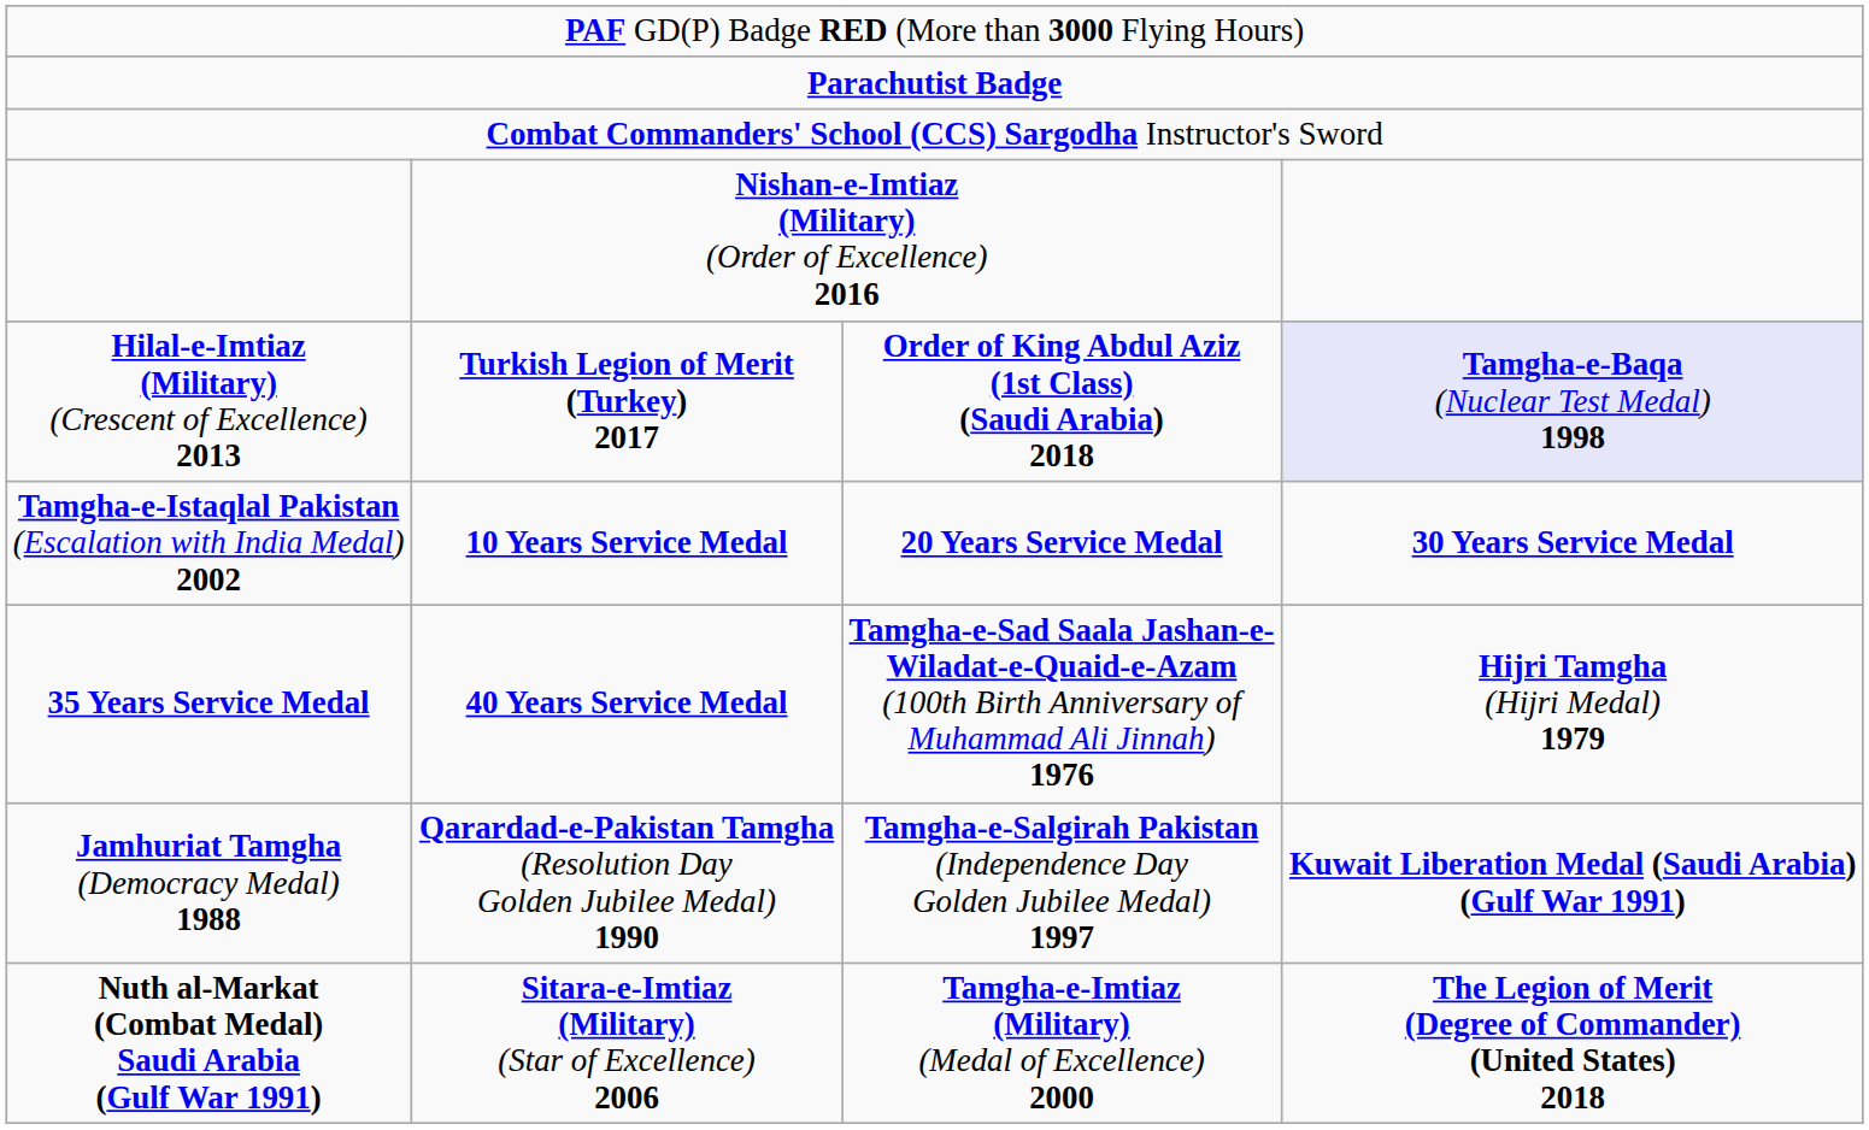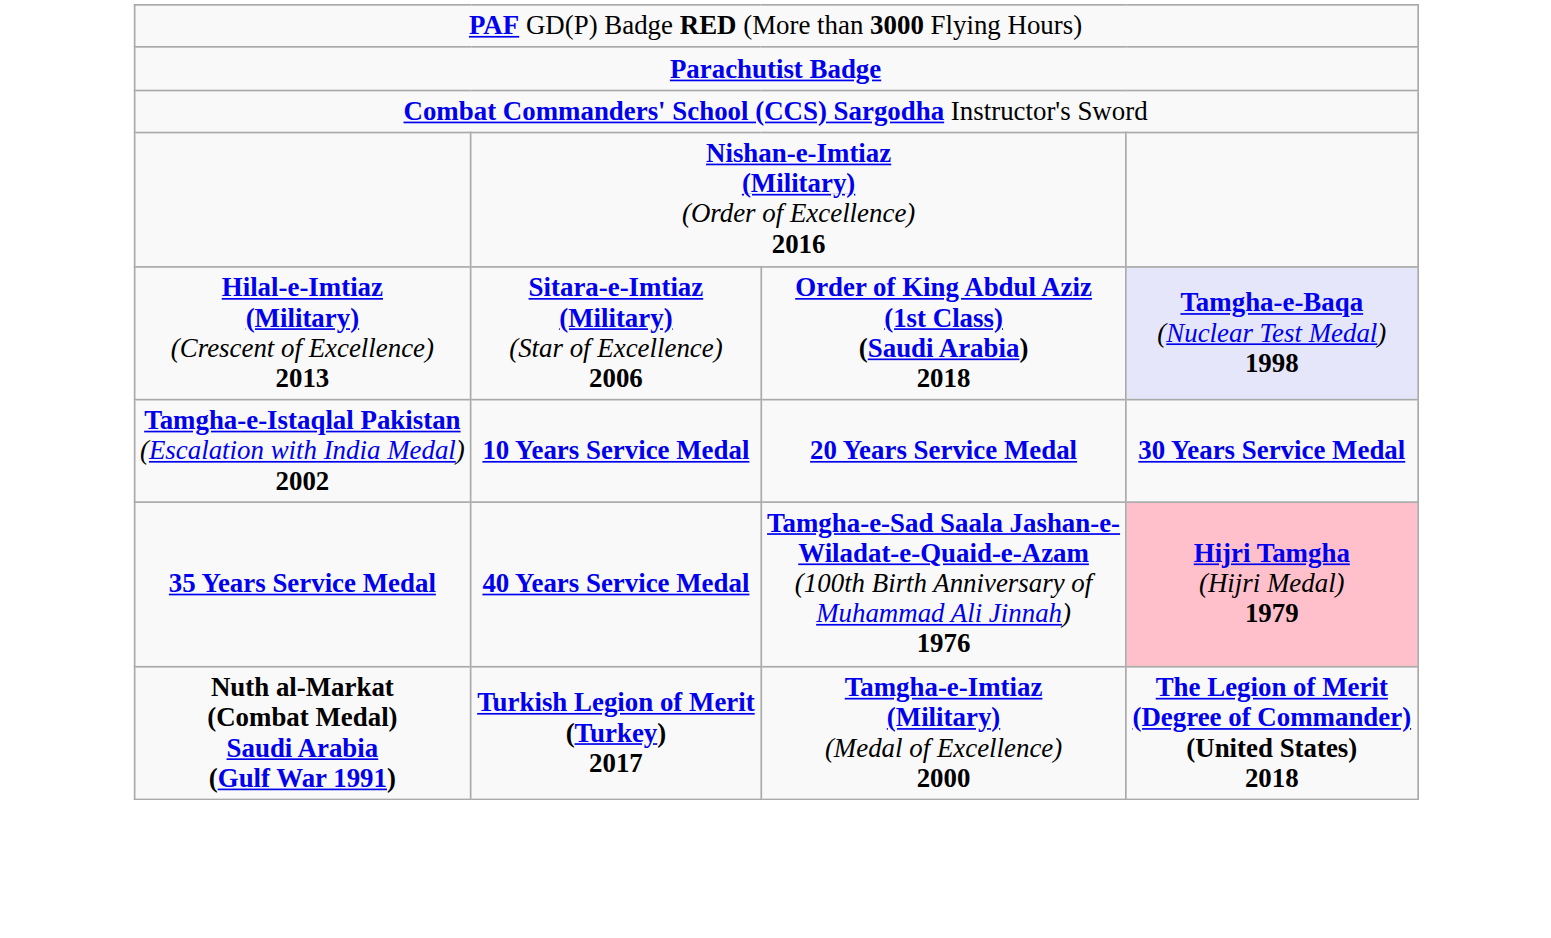Hilal-e-Imtiaz (Military) (Crescent of Excellence) 2013 | column 2: Turkish Legion of Merit (Turkey) 2017 -> Sitara-e-Imtiaz (Military) (Star of Excellence) 2006
35 Years Service Medal | column 4: no background -> pink background
- row: Jamhuriat Tamgha (Democracy Medal) 1988 | Qarardad-e-Pakistan Tamgha (Resolution Day Golden Jubilee Medal) 1990 | Tamgha-e-Salgirah Pakistan (Independence Day Golden Jubilee Medal) 1997 | Kuwait Liberation Medal (Saudi Arabia) (Gulf War 1991)
Nuth al-Markat (Combat Medal) Saudi Arabia (Gulf War 1991) | column 2: Sitara-e-Imtiaz (Military) (Star of Excellence) 2006 -> Turkish Legion of Merit (Turkey) 2017
